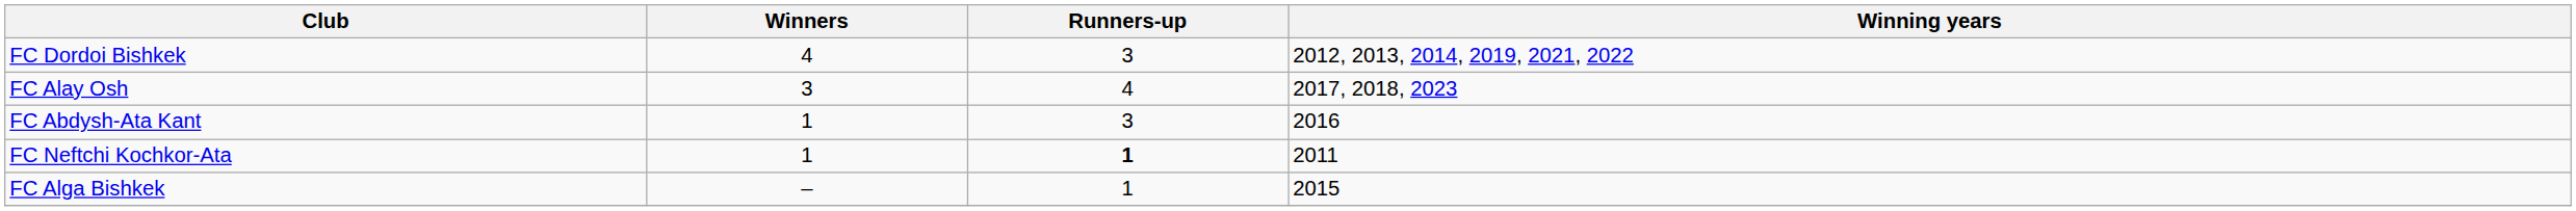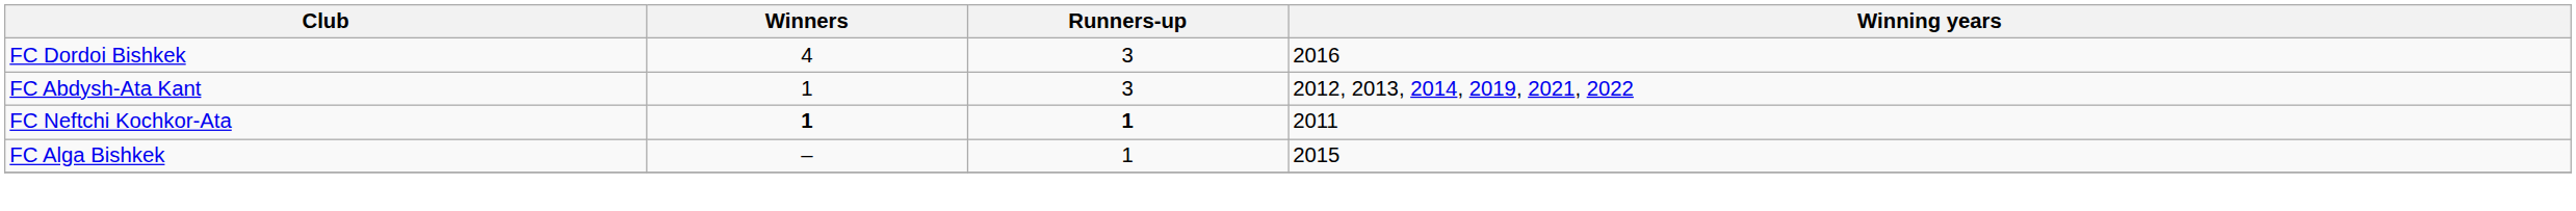FC Dordoi Bishkek | Winning years: 2012, 2013, 2014, 2019, 2021, 2022 -> 2016
- row: FC Alay Osh | 3 | 4 | 2017, 2018, 2023
FC Abdysh-Ata Kant | Winning years: 2016 -> 2012, 2013, 2014, 2019, 2021, 2022
FC Neftchi Kochkor-Ata | Winners: normal -> bold
